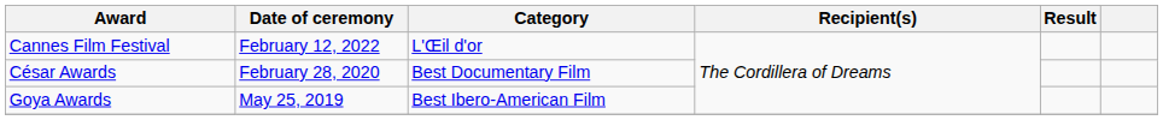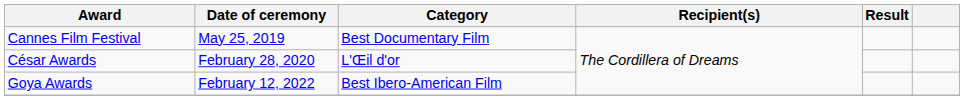Cannes Film Festival | Date of ceremony: February 12, 2022 -> May 25, 2019
Cannes Film Festival | Category: L'Œil d'or -> Best Documentary Film
César Awards | Category: Best Documentary Film -> L'Œil d'or
Goya Awards | Date of ceremony: May 25, 2019 -> February 12, 2022
